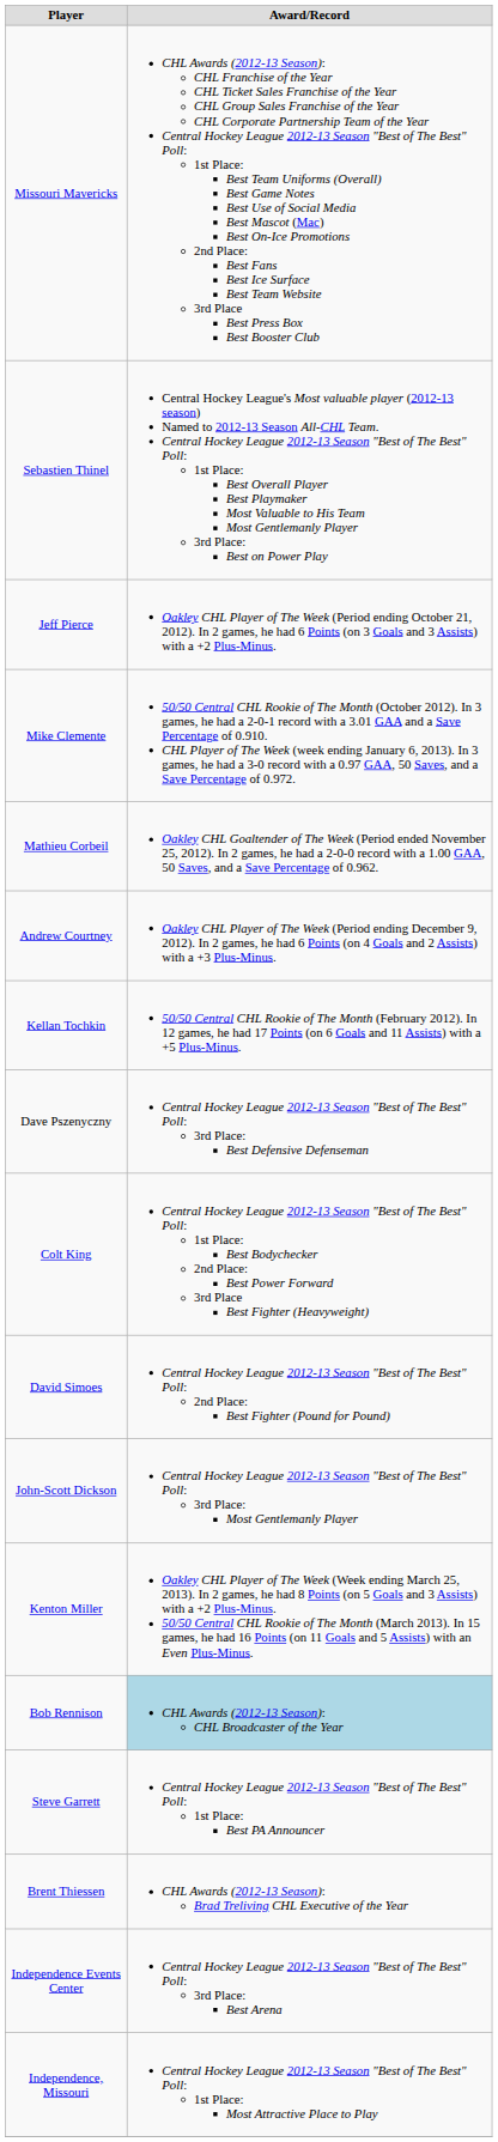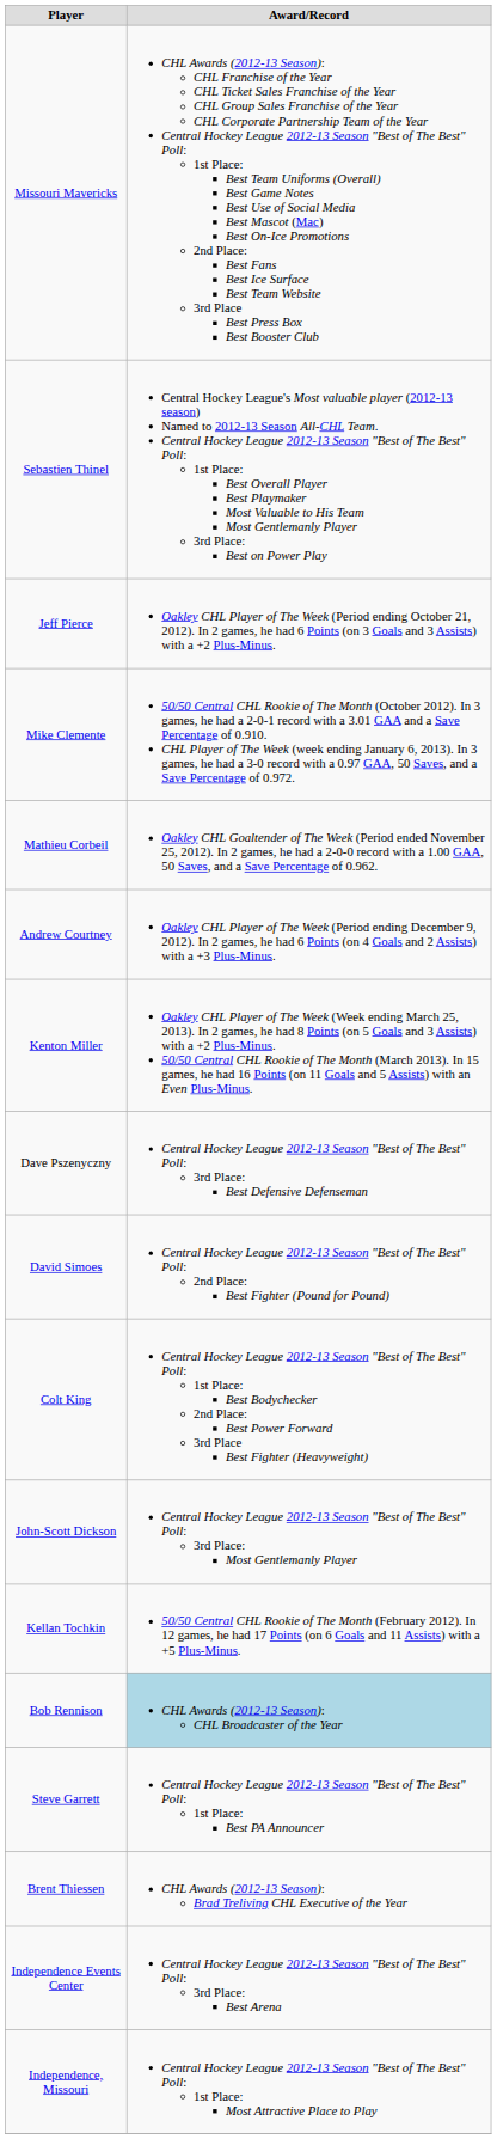rows swapped: Kellan Tochkin <-> Kenton Miller
rows swapped: Colt King <-> David Simoes
